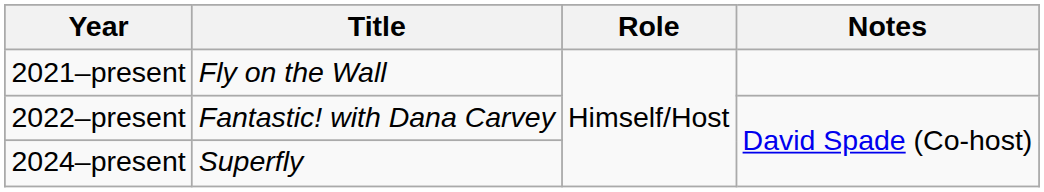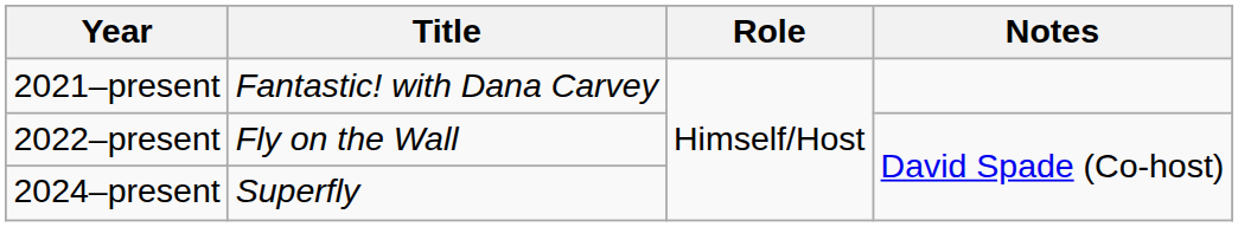2021–present | Title: Fly on the Wall -> Fantastic! with Dana Carvey
2022–present | Title: Fantastic! with Dana Carvey -> Fly on the Wall
